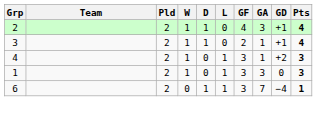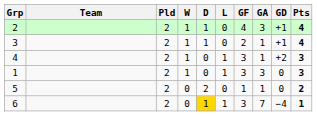+ row: 5 | 2 | 0 | 2 | 0 | 1 | 1 | 0 | 2
6 | D: no background -> gold background
